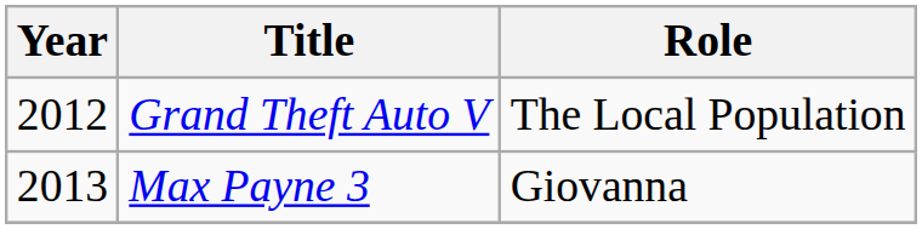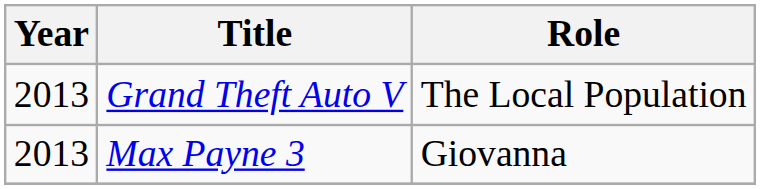Grand Theft Auto V | Year: 2012 -> 2013
